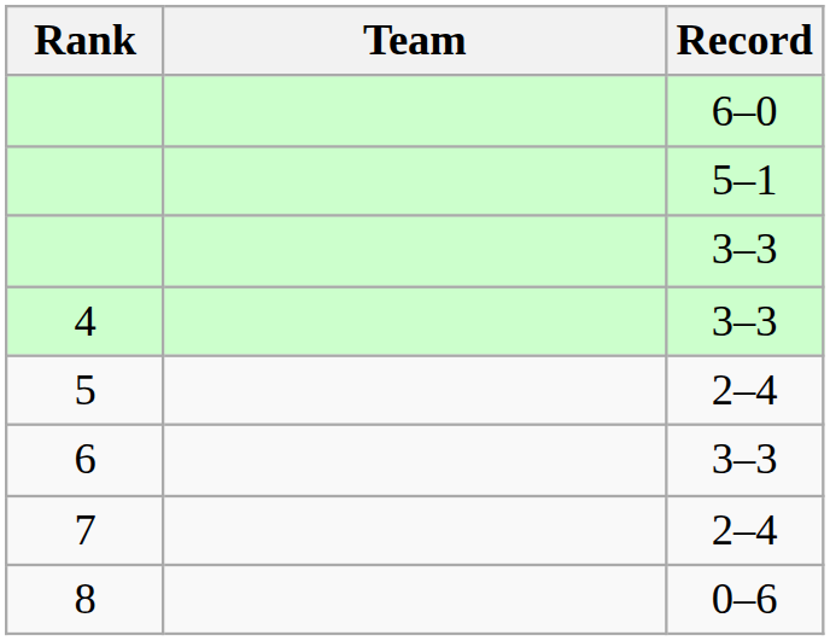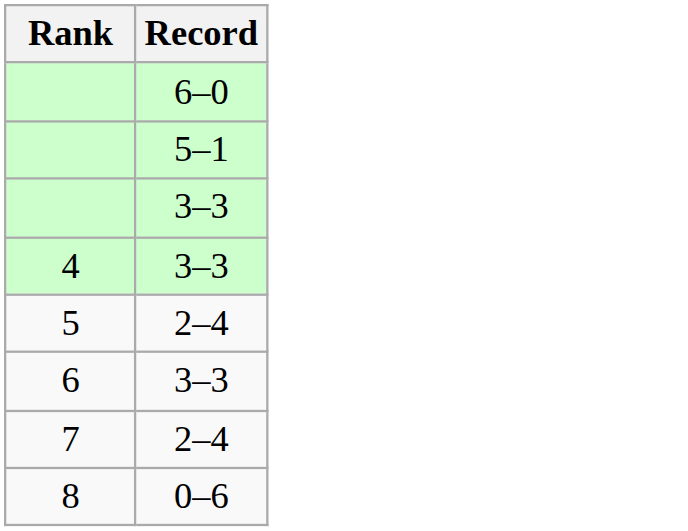- column: Team
